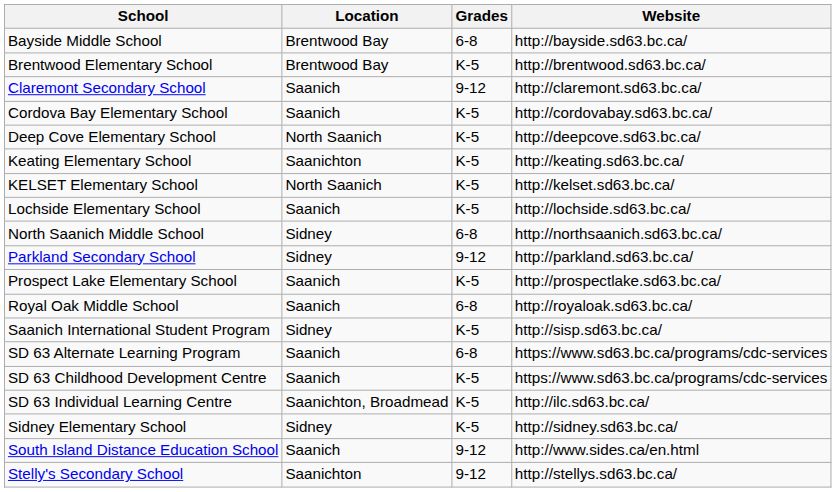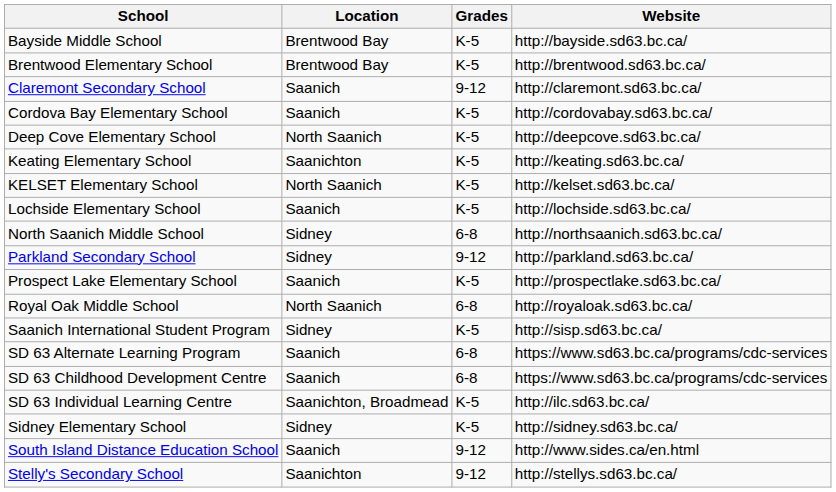Bayside Middle School | Grades: 6-8 -> K-5
Royal Oak Middle School | Location: Saanich -> North Saanich
SD 63 Childhood Development Centre | Grades: K-5 -> 6-8
